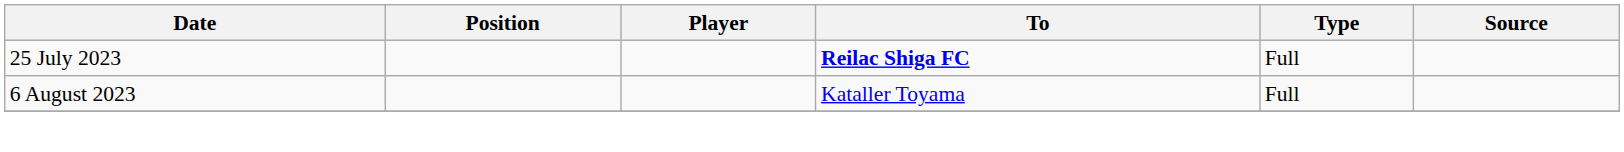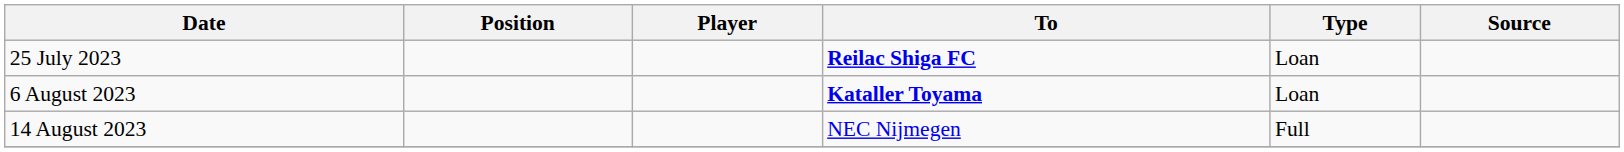25 July 2023 | Type: Full -> Loan
6 August 2023 | To: normal -> bold
6 August 2023 | Type: Full -> Loan
+ row: 14 August 2023 | NEC Nijmegen | Full
